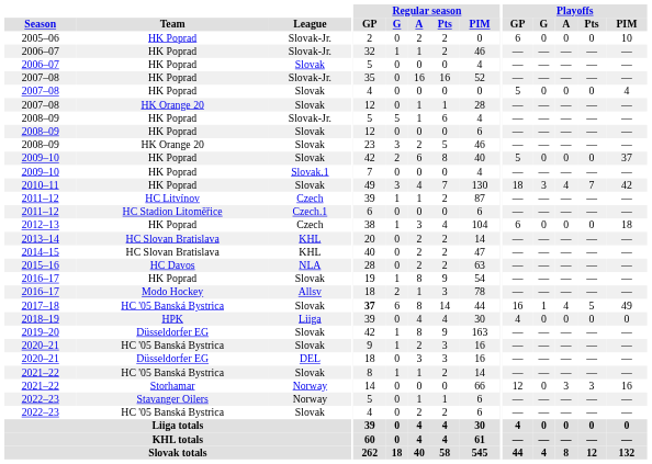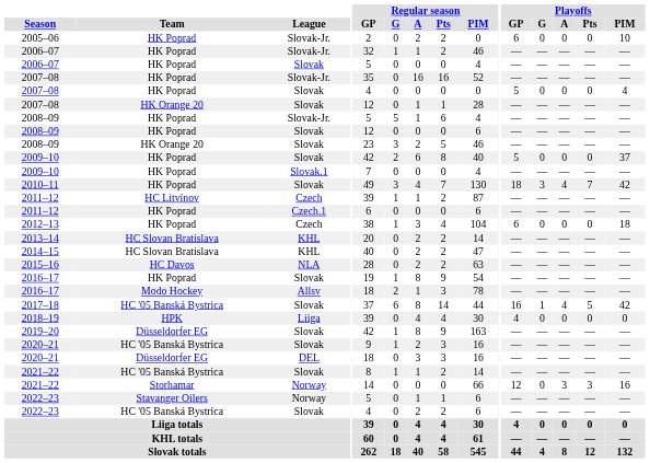2011–12 / Czech.1 | Team: HC Stadion Litoměřice -> HK Poprad
2017–18 | Regular season / GP: bold -> normal
2017–18 | Playoffs / PIM: 49 -> 42
